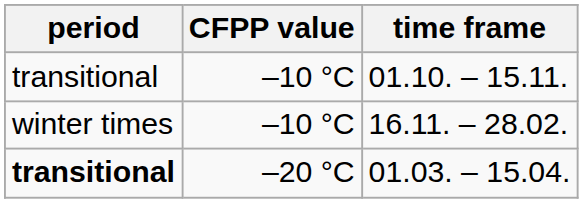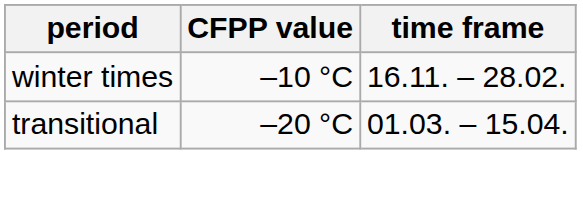- row: transitional | –10 °C | 01.10. – 15.11.
01.03. – 15.04. | period: bold -> normal
